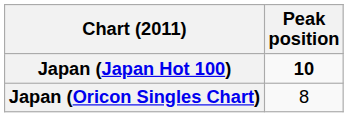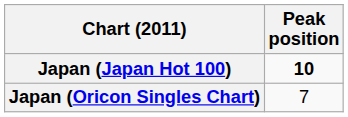Japan (Oricon Singles Chart) | Peak position: 8 -> 7
